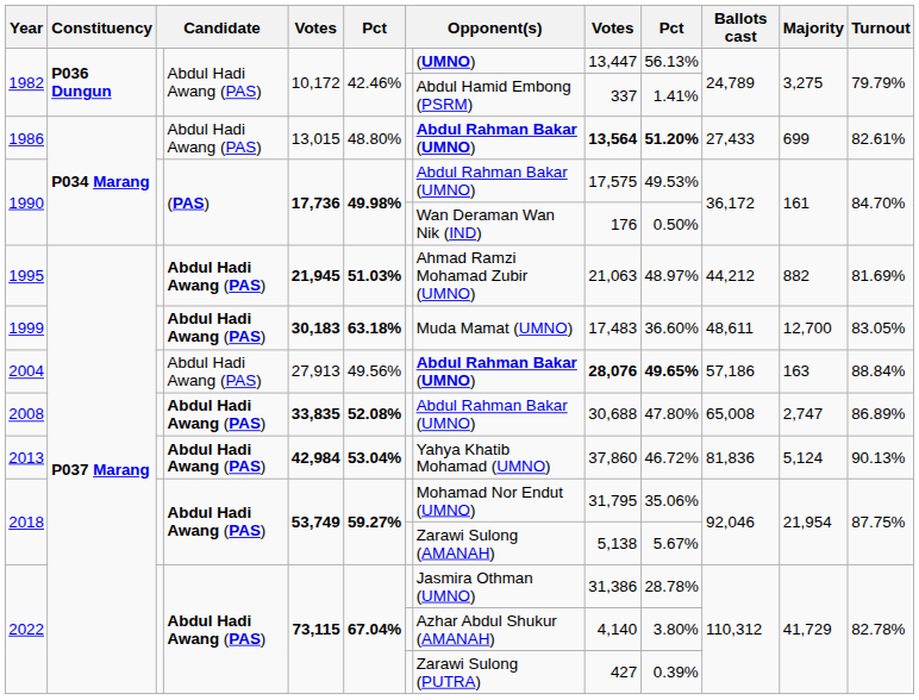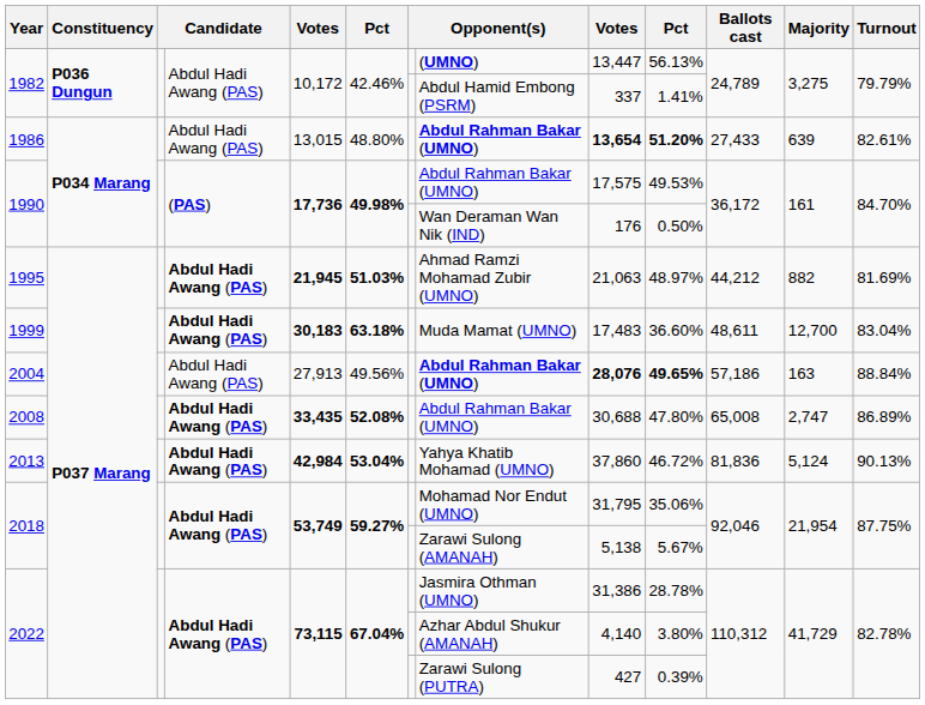1986 | column 9: 13,564 -> 13,654
1986 | Majority: 699 -> 639
1999 | Turnout: 83.05% -> 83.04%
2008 | column 5: 33,835 -> 33,435
